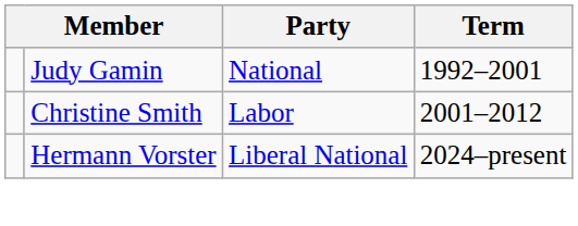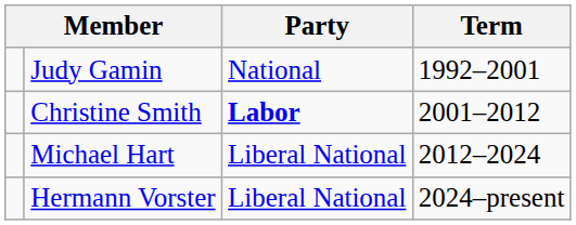Christine Smith | Party: normal -> bold
+ row: Michael Hart | Liberal National | 2012–2024
